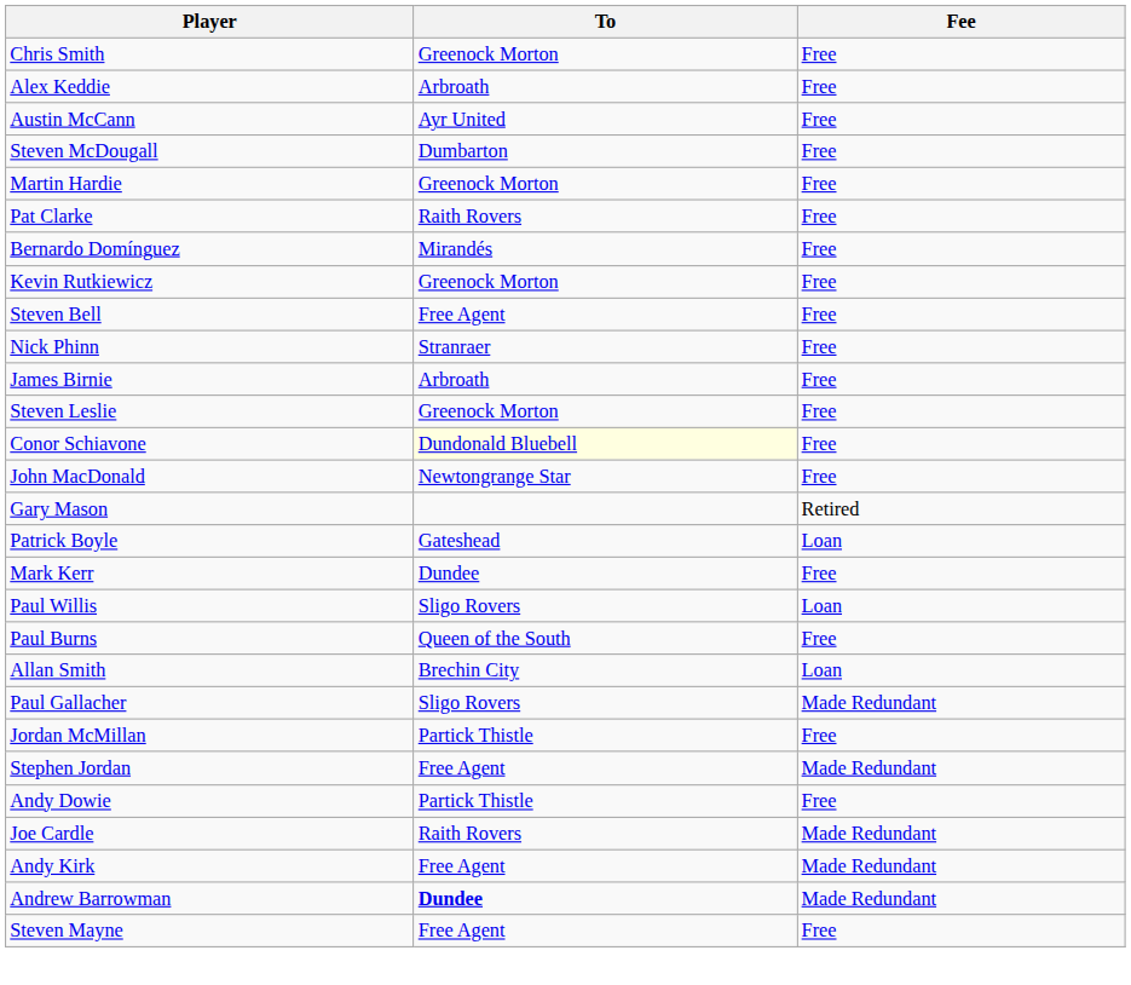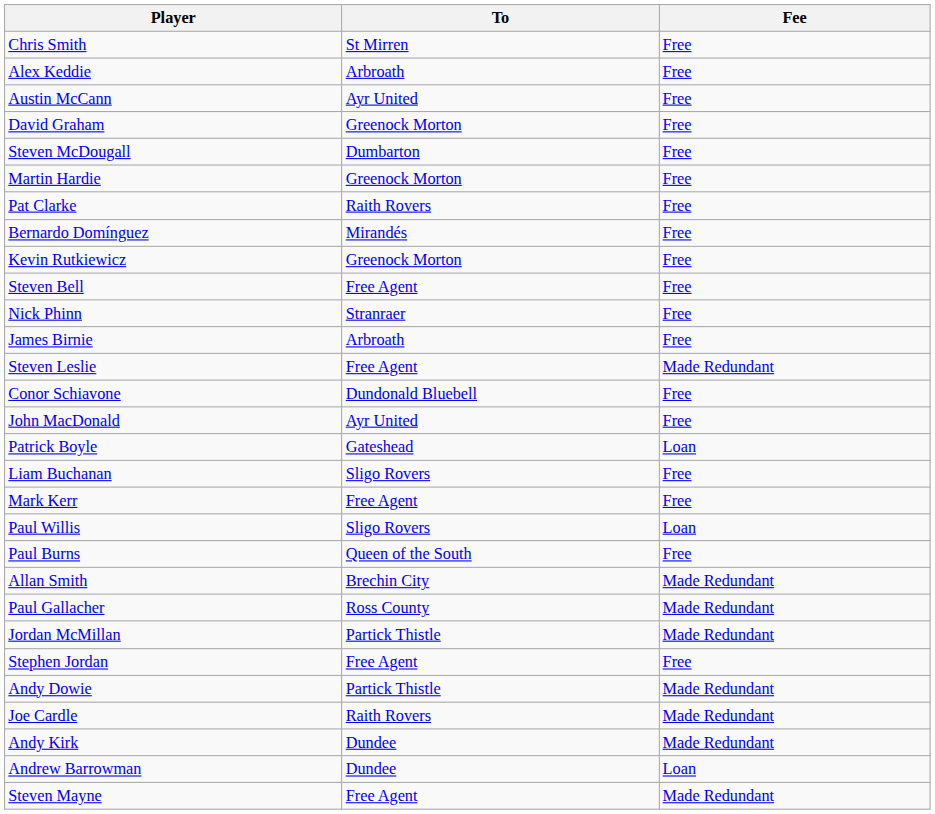Chris Smith | To: Greenock Morton -> St Mirren
+ row: David Graham | Greenock Morton | Free
Steven Leslie | To: Greenock Morton -> Free Agent
Steven Leslie | Fee: Free -> Made Redundant
Conor Schiavone | To: lightyellow background -> no background
John MacDonald | To: Newtongrange Star -> Ayr United
- row: Gary Mason | Retired
+ row: Liam Buchanan | Sligo Rovers | Free
Mark Kerr | To: Dundee -> Free Agent
Allan Smith | Fee: Loan -> Made Redundant
Paul Gallacher | To: Sligo Rovers -> Ross County
Jordan McMillan | Fee: Free -> Made Redundant
Stephen Jordan | Fee: Made Redundant -> Free
Andy Dowie | Fee: Free -> Made Redundant
Andy Kirk | To: Free Agent -> Dundee
Andrew Barrowman | To: bold -> normal
Andrew Barrowman | Fee: Made Redundant -> Loan
Steven Mayne | Fee: Free -> Made Redundant
